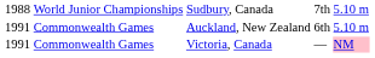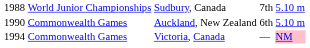Auckland, New Zealand | column 1: 1991 -> 1990
Victoria, Canada | column 1: 1991 -> 1994
